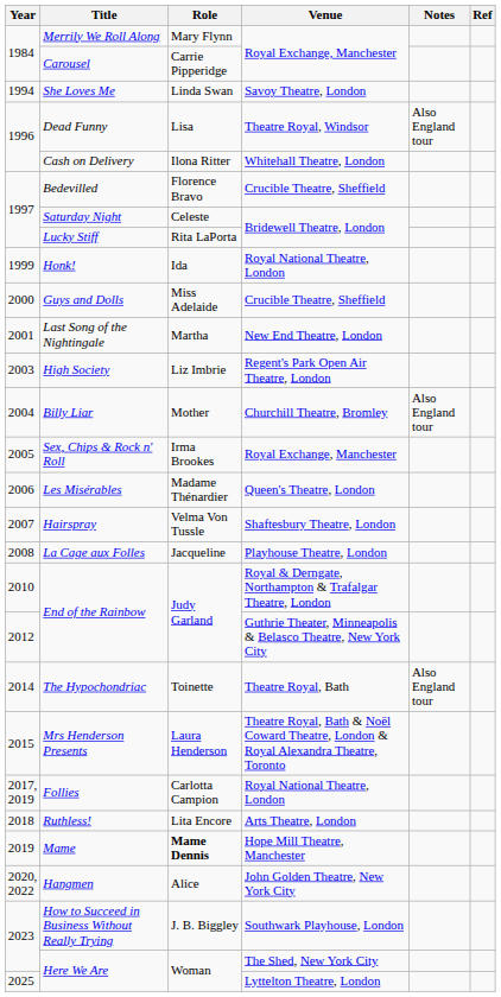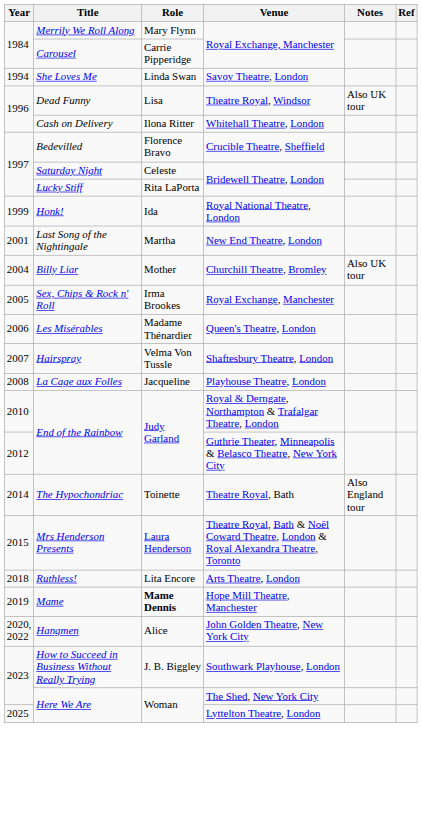Dead Funny | Notes: Also England tour -> Also UK tour
- row: 2000 | Guys and Dolls | Miss Adelaide | Crucible Theatre, Sheffield
- row: 2003 | High Society | Liz Imbrie | Regent's Park Open Air Theatre, London
Billy Liar | Notes: Also England tour -> Also UK tour
- row: 2017, 2019 | Follies | Carlotta Campion | Royal National Theatre, London
